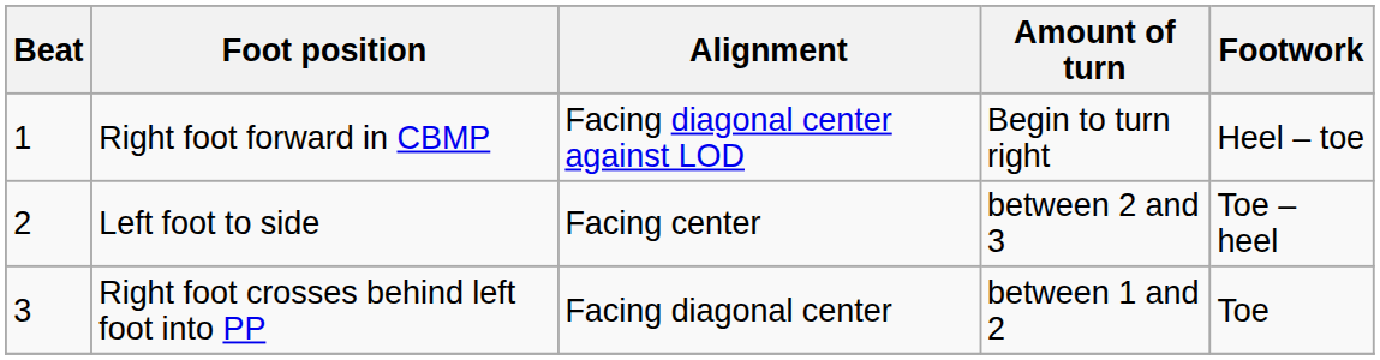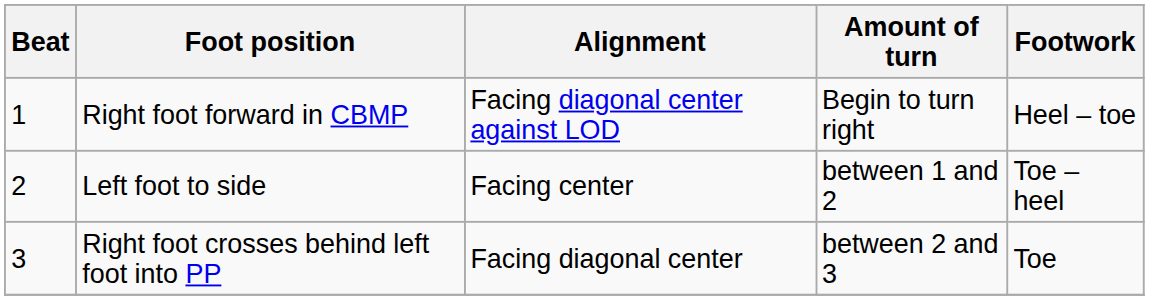Left foot to side | Amount of turn: between 2 and 3 -> between 1 and 2
Right foot crosses behind left foot into PP | Amount of turn: between 1 and 2 -> between 2 and 3
